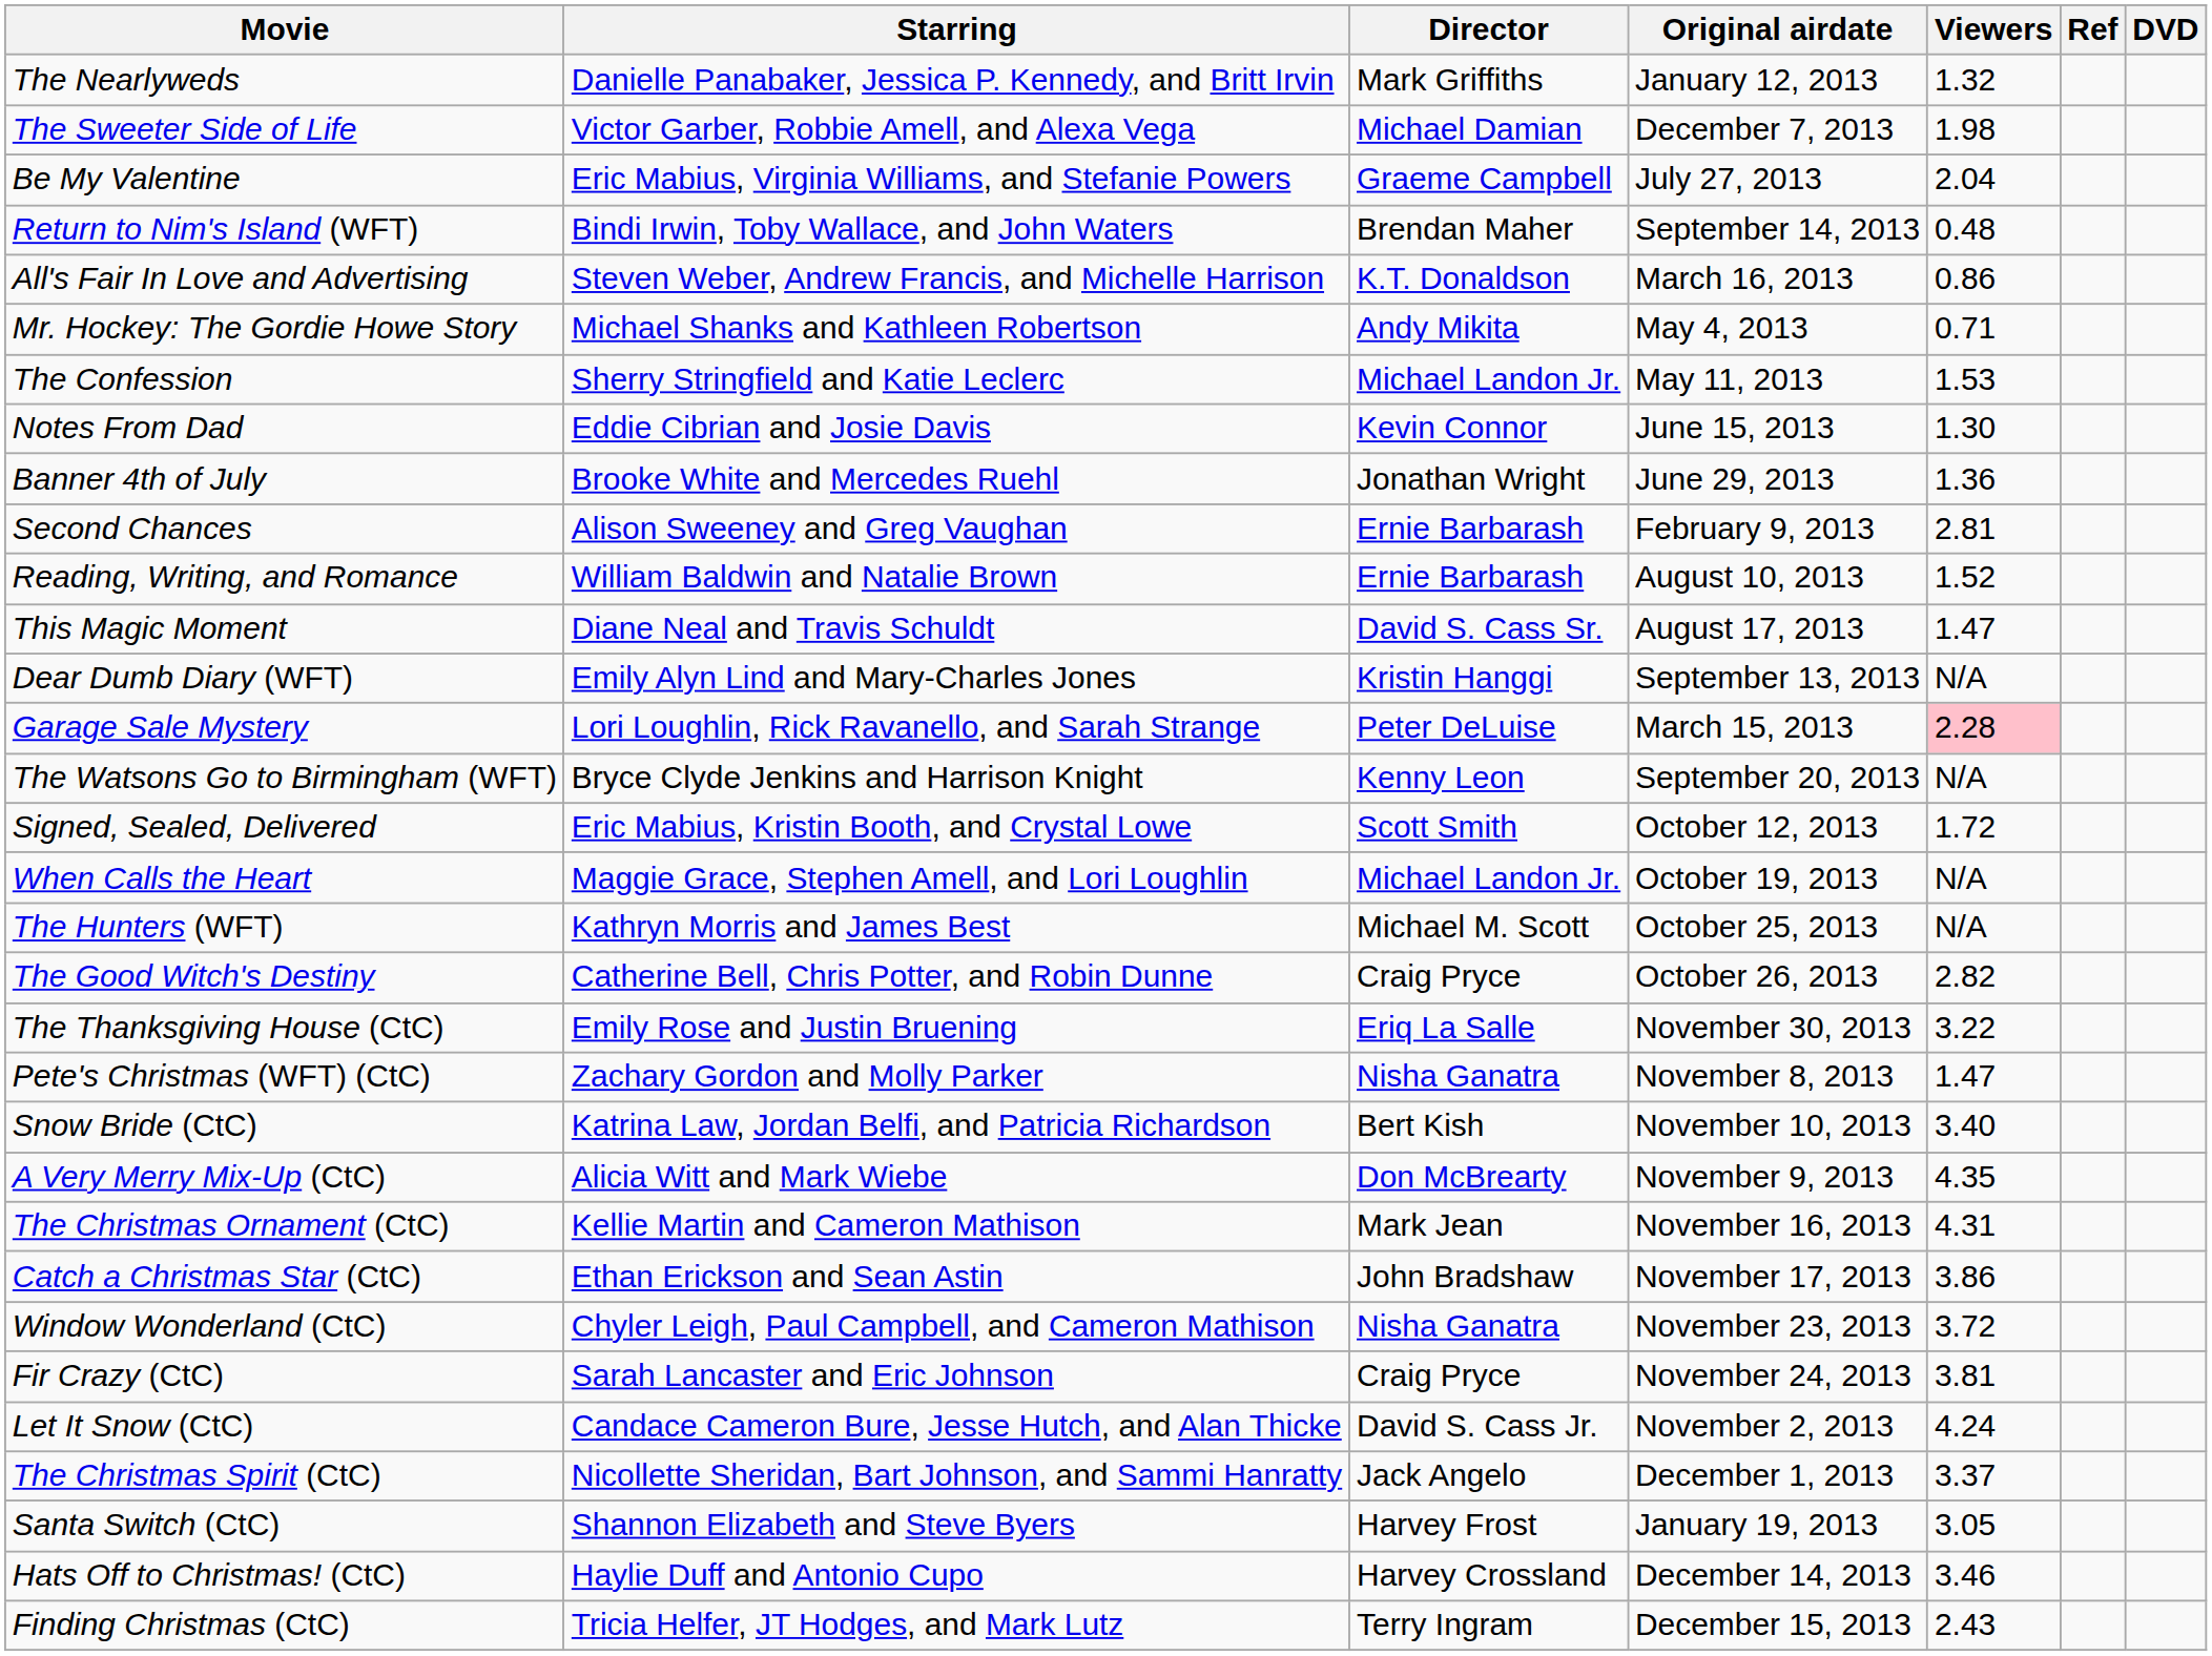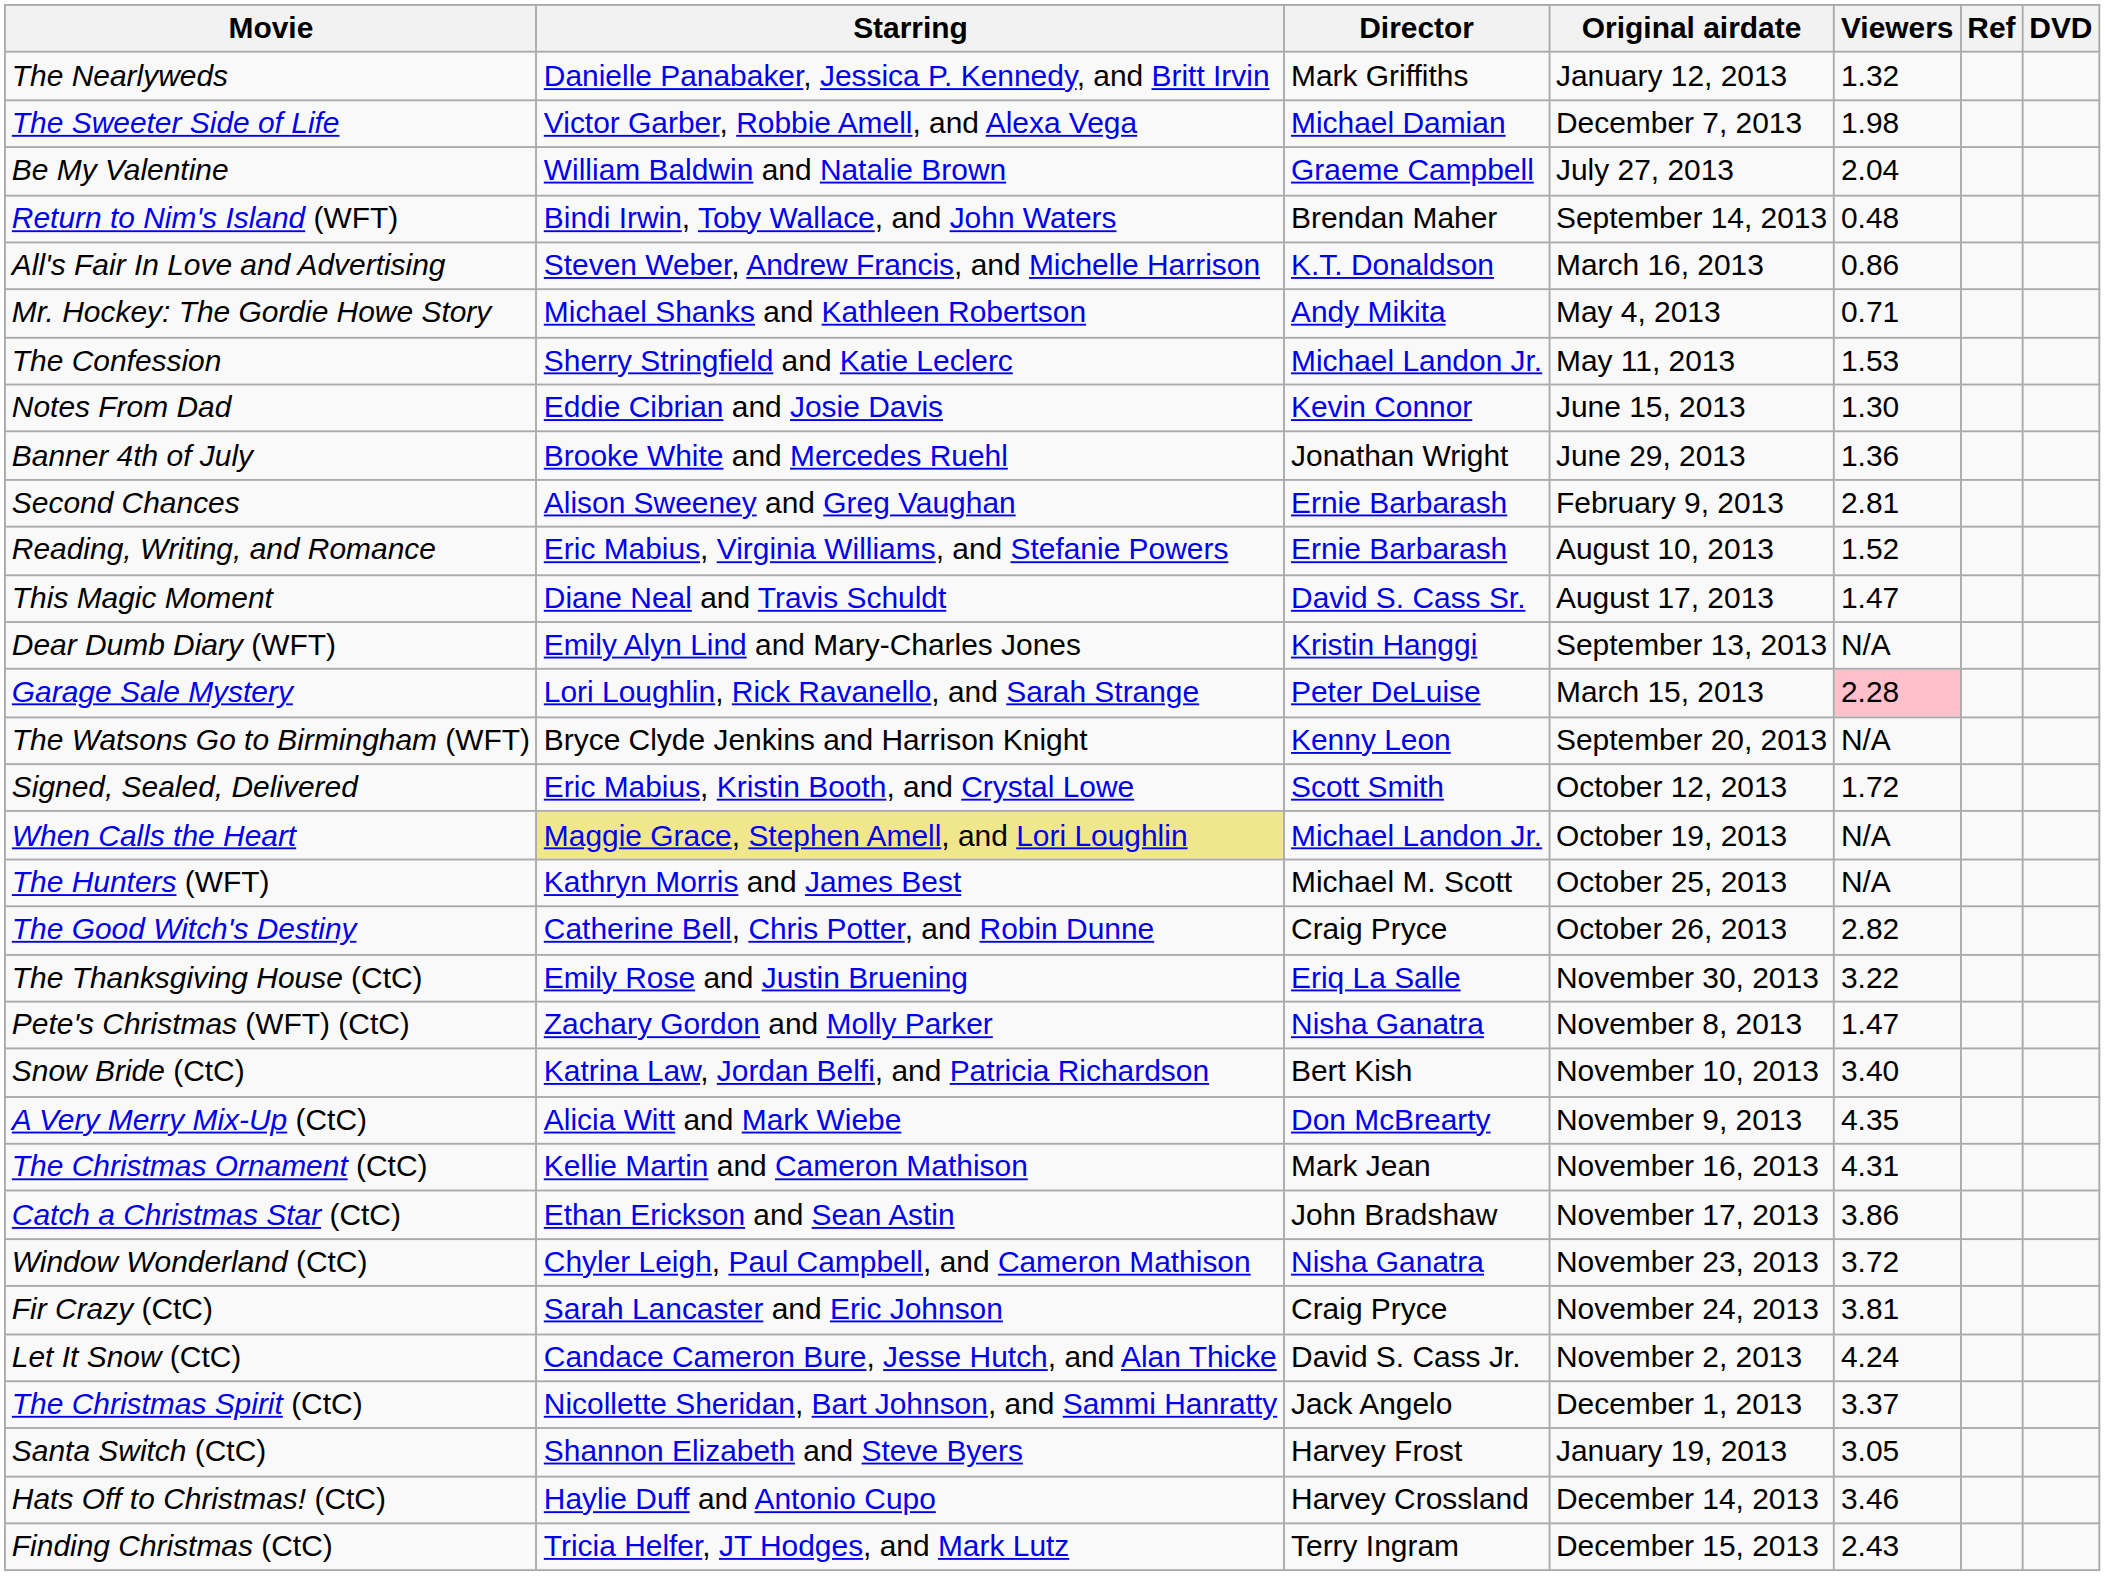Be My Valentine | Starring: Eric Mabius, Virginia Williams, and Stefanie Powers -> William Baldwin and Natalie Brown
Reading, Writing, and Romance | Starring: William Baldwin and Natalie Brown -> Eric Mabius, Virginia Williams, and Stefanie Powers
When Calls the Heart | Starring: no background -> khaki background
